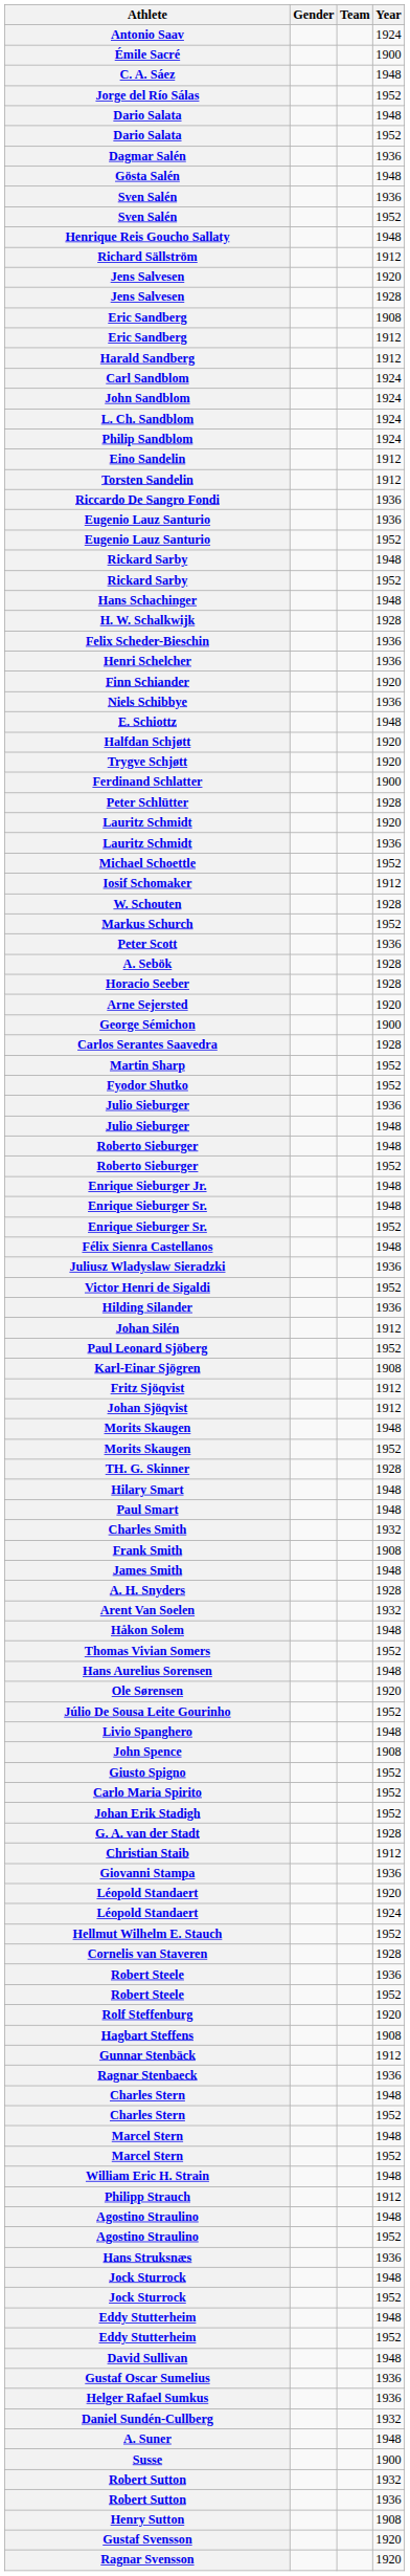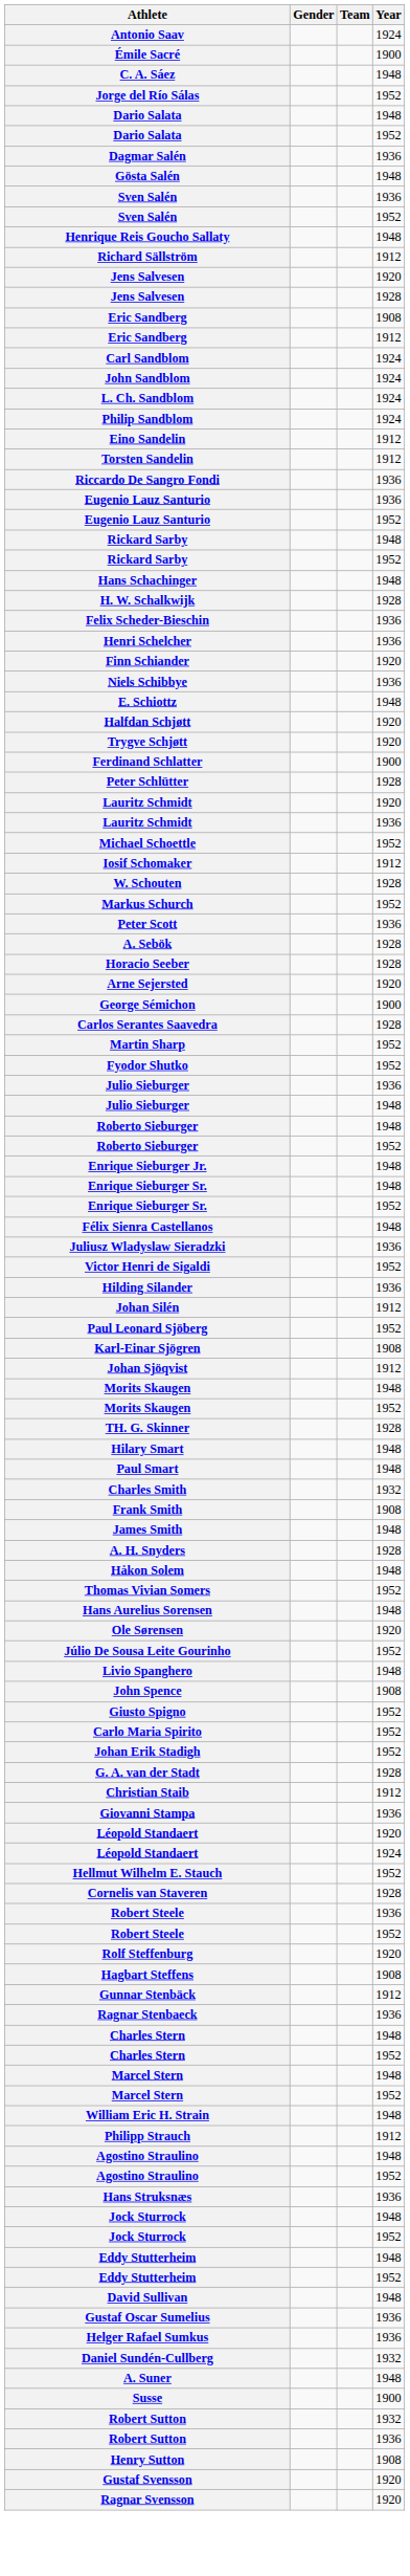- row: Harald Sandberg | 1912
- row: Fritz Sjöqvist | 1912
- row: Arent Van Soelen | 1932
